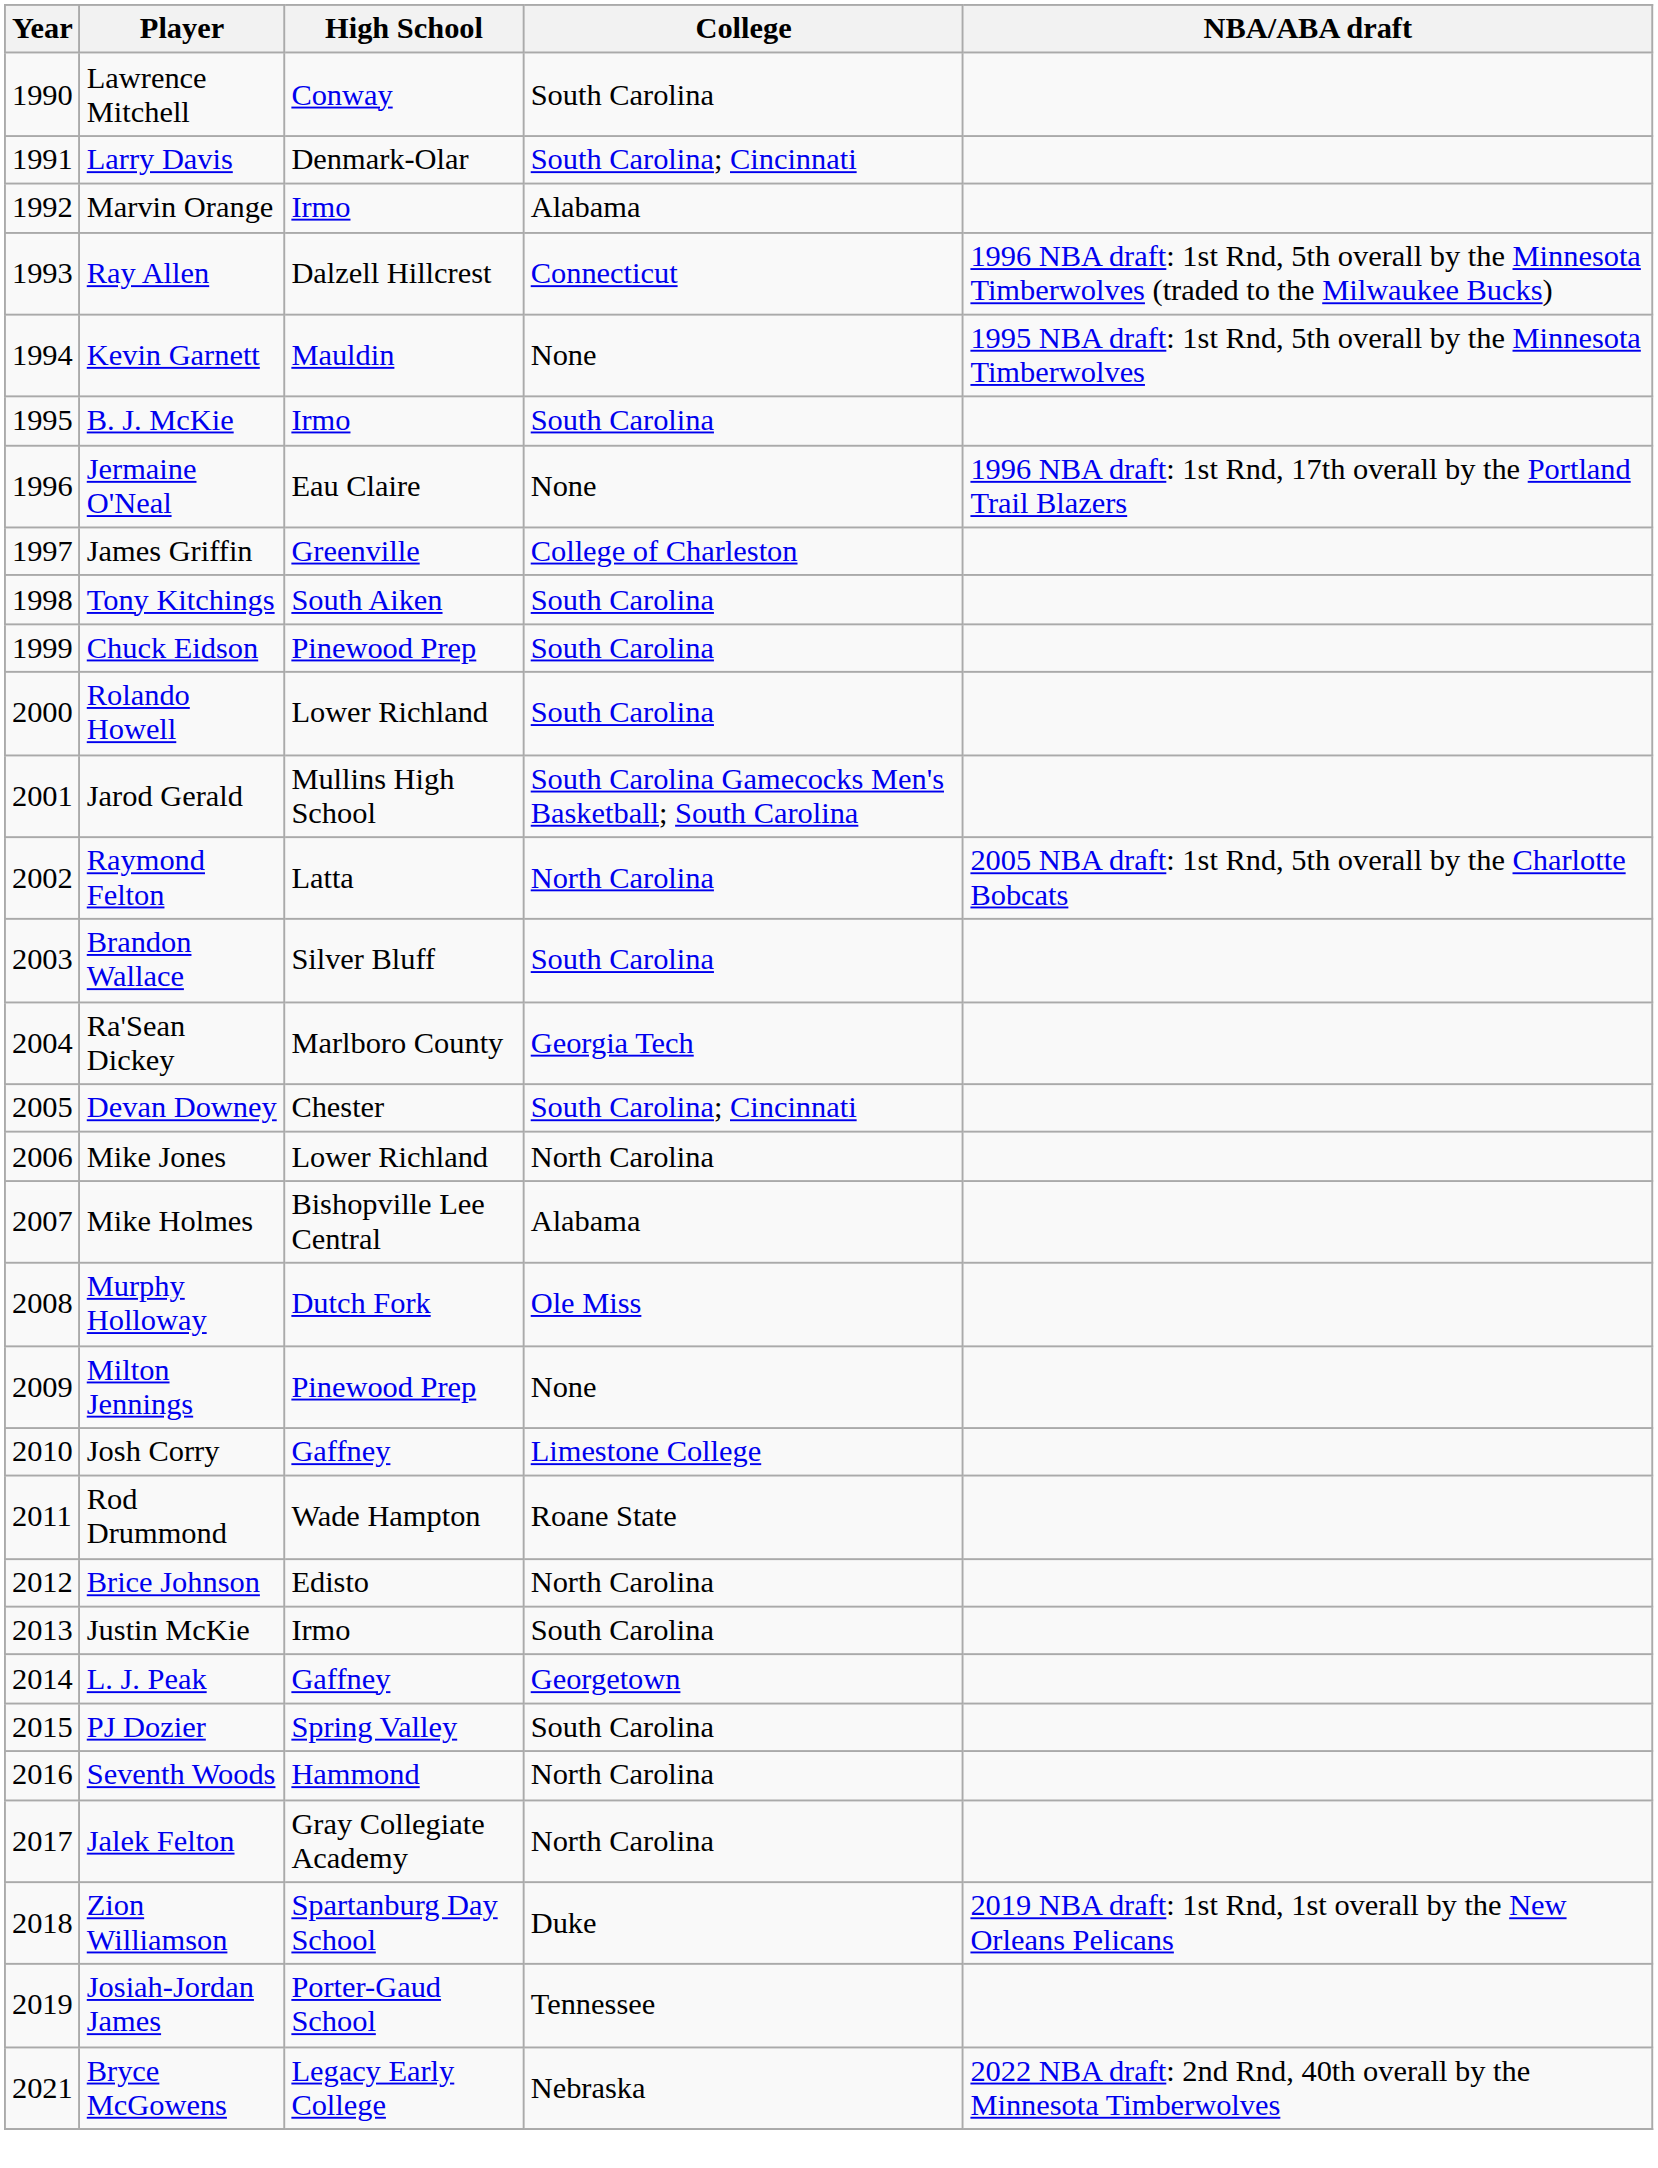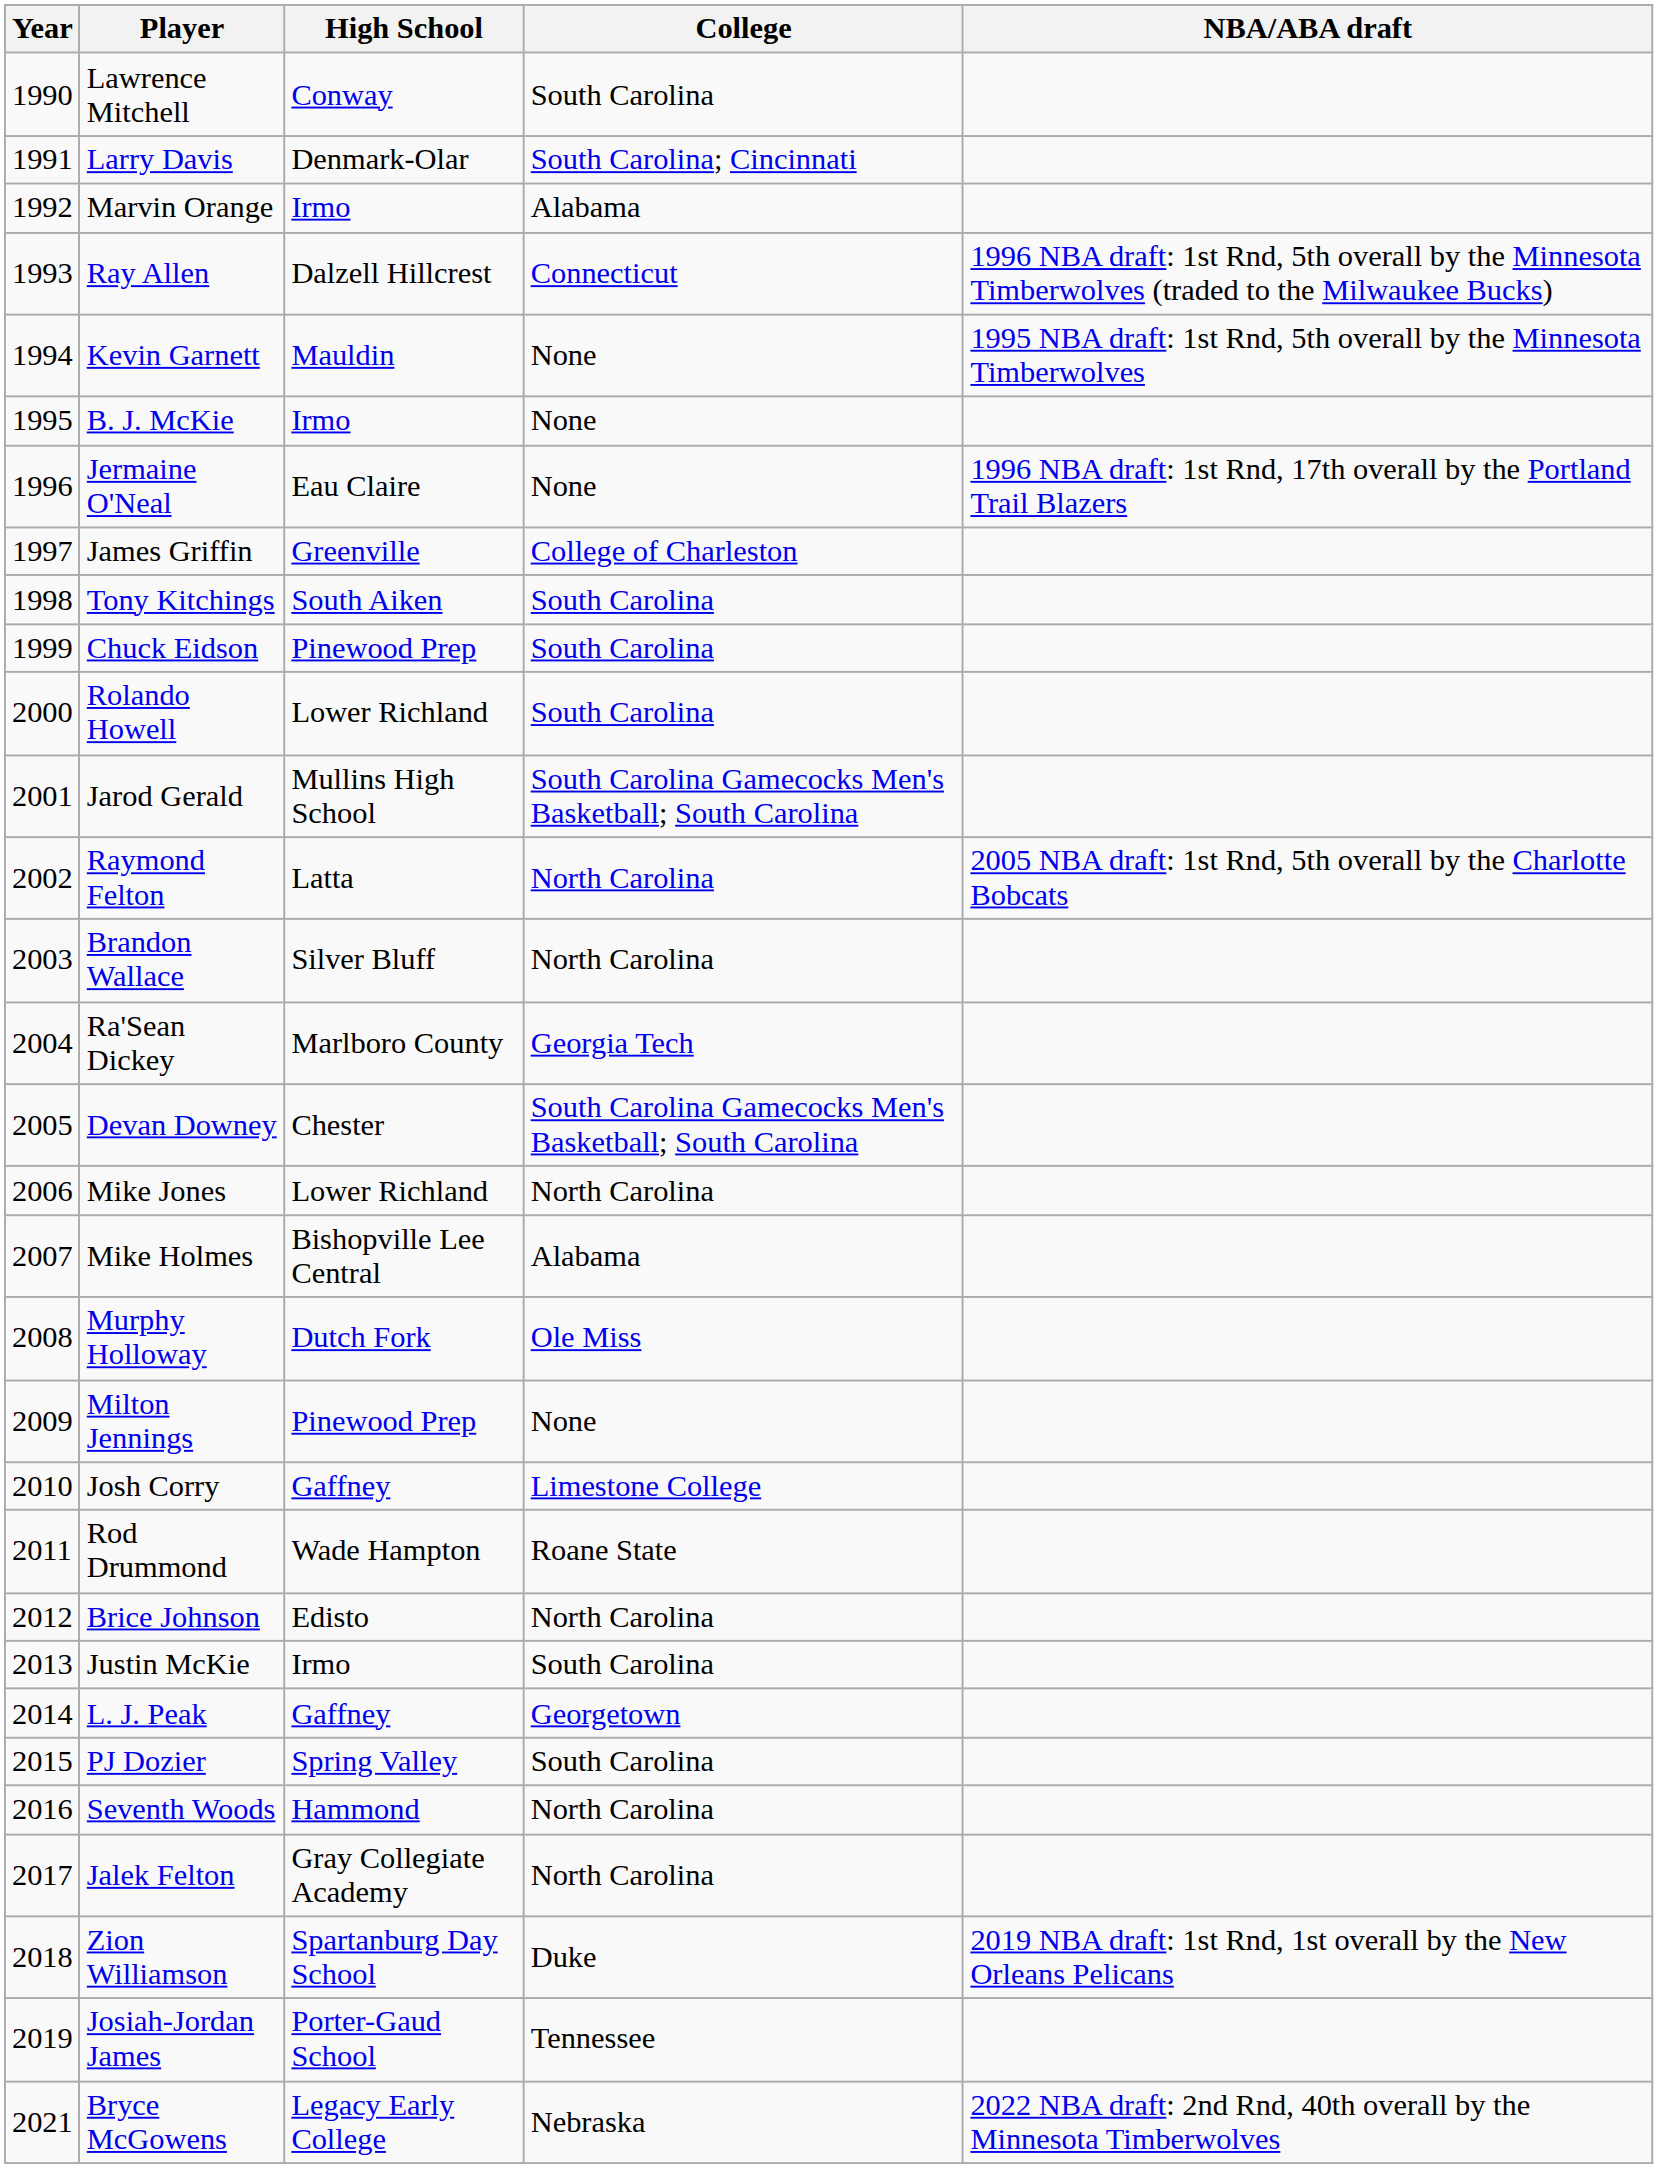B. J. McKie | College: South Carolina -> None
Brandon Wallace | College: South Carolina -> North Carolina
Devan Downey | College: South Carolina; Cincinnati -> South Carolina Gamecocks Men's Basketball; South Carolina
